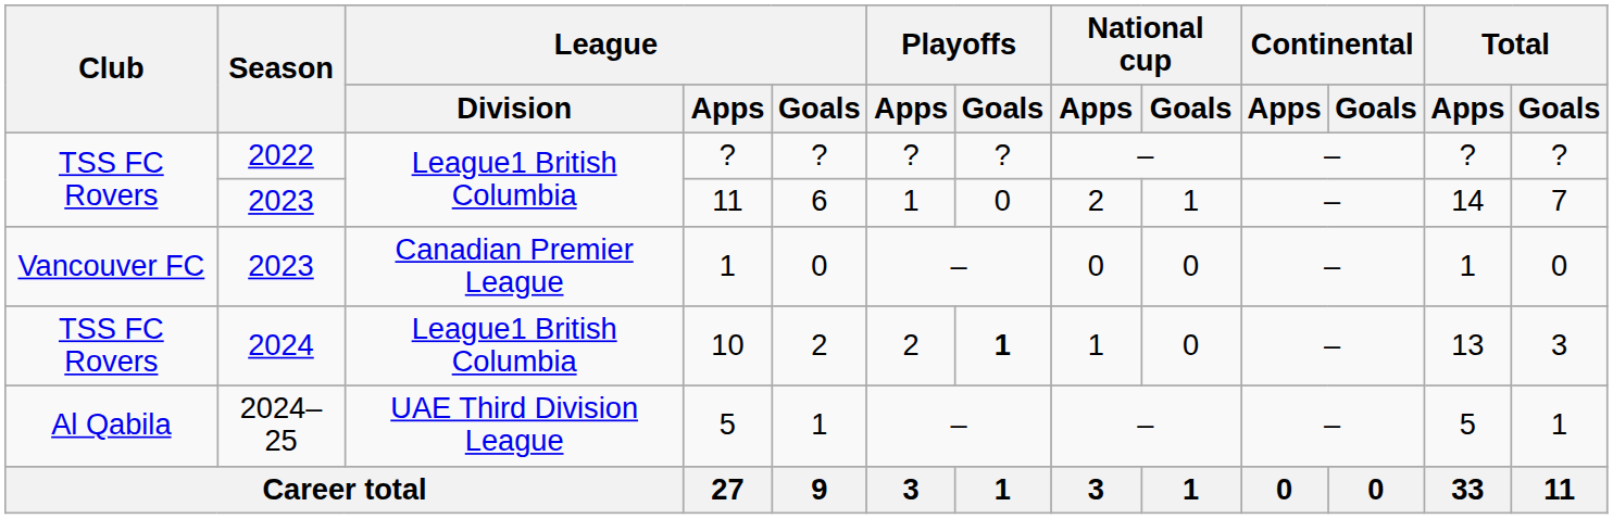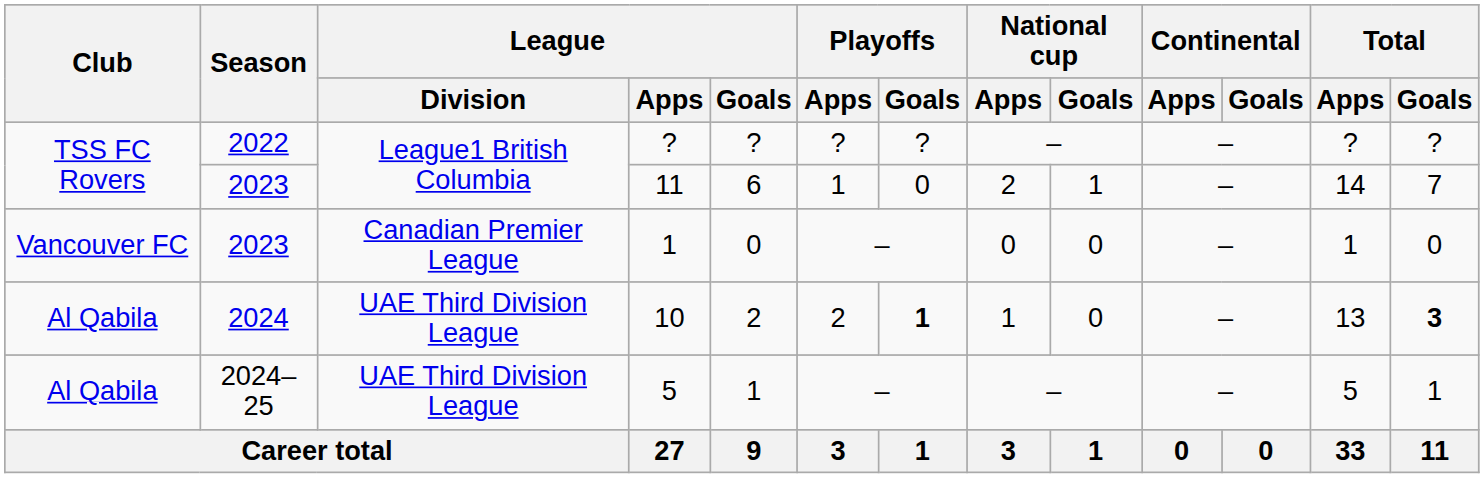10 | Club: TSS FC Rovers -> Al Qabila
10 | League / Division: League1 British Columbia -> UAE Third Division League
10 | Total / Goals: normal -> bold
